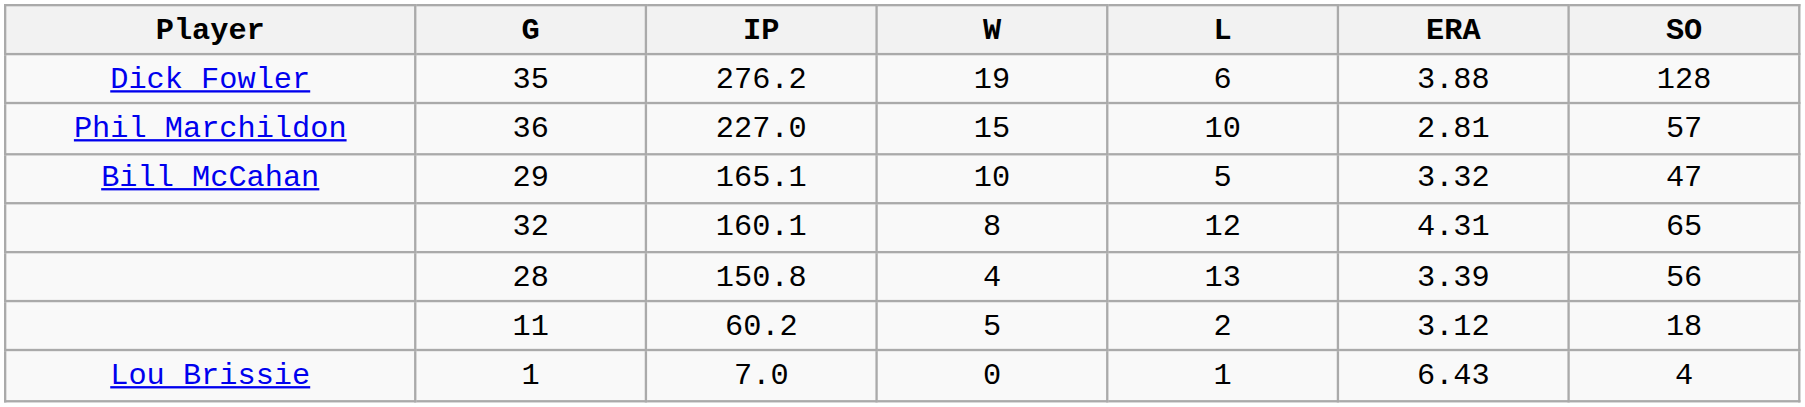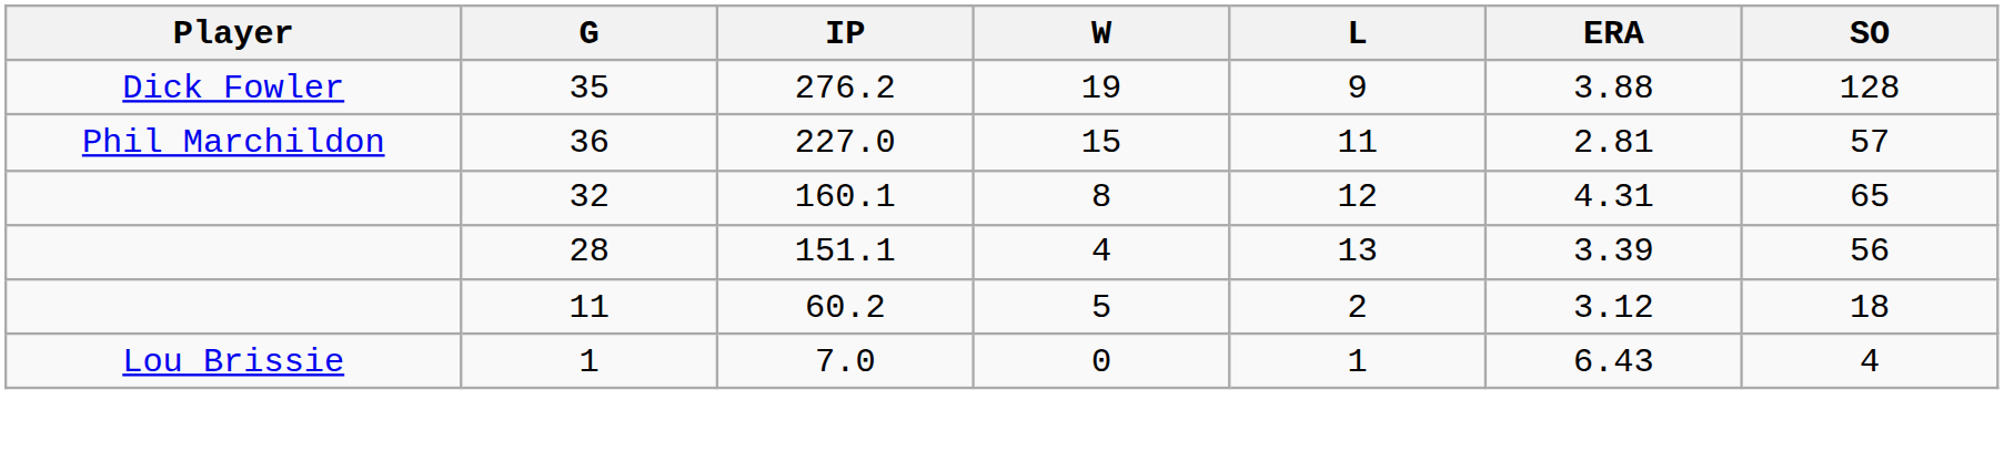35 | L: 6 -> 9
36 | L: 10 -> 11
- row: Bill McCahan | 29 | 165.1 | 10 | 5 | 3.32 | 47
28 | IP: 150.8 -> 151.1
